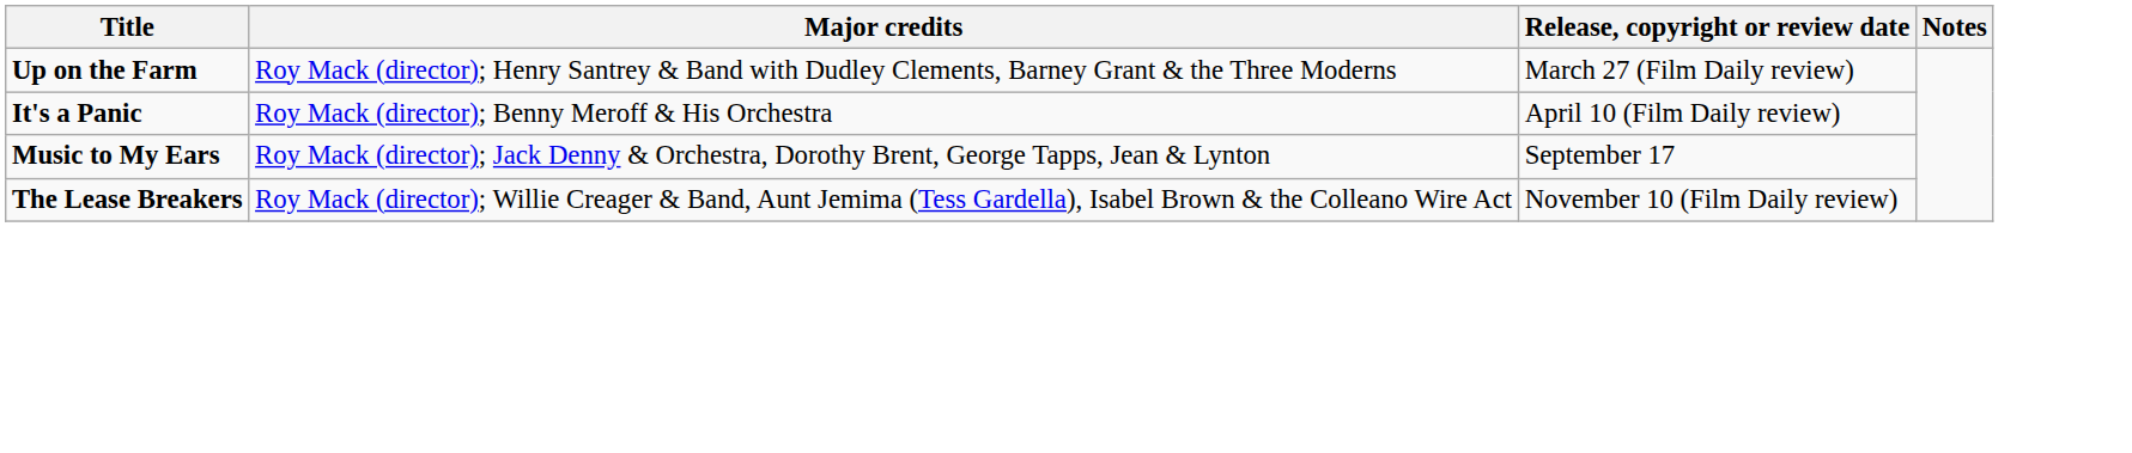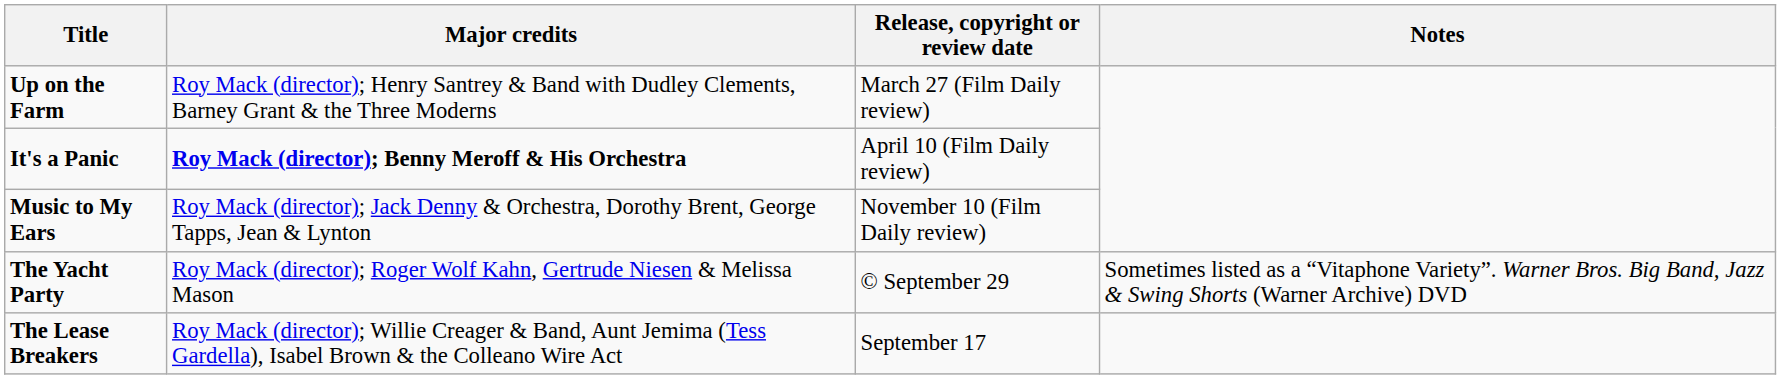It's a Panic | Major credits: normal -> bold
Music to My Ears | Release, copyright or review date: September 17 -> November 10 (Film Daily review)
+ row: The Yacht Party | Roy Mack (director); Roger Wolf Kahn, Gertrude Niesen & Melissa Mason | © September 29 | Sometimes listed as a “Vitaphone Variety”. Warner Bros. Big Band, Jazz & Swing Shorts (Warner Archive) DVD
The Lease Breakers | Release, copyright or review date: November 10 (Film Daily review) -> September 17
